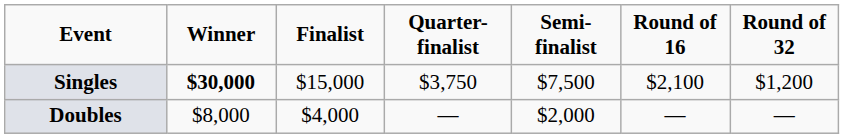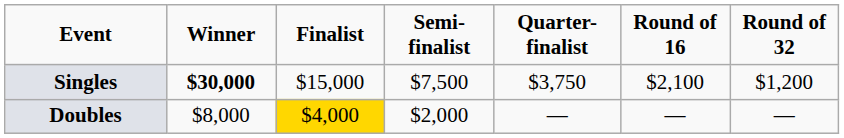columns swapped: Semi-finalist <-> Quarter-finalist
Doubles | Finalist: no background -> gold background
